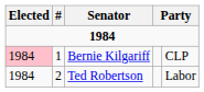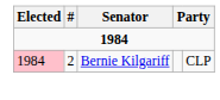Bernie Kilgariff | #: 1 -> 2
- row: 1984 | 2 | Ted Robertson | Labor
